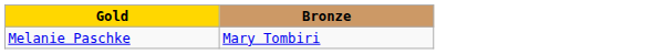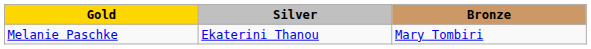+ column: Silver | Ekaterini Thanou
